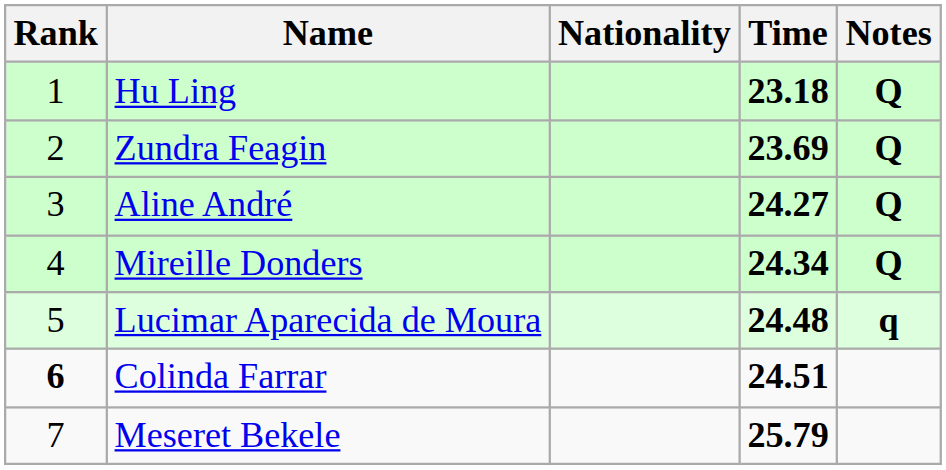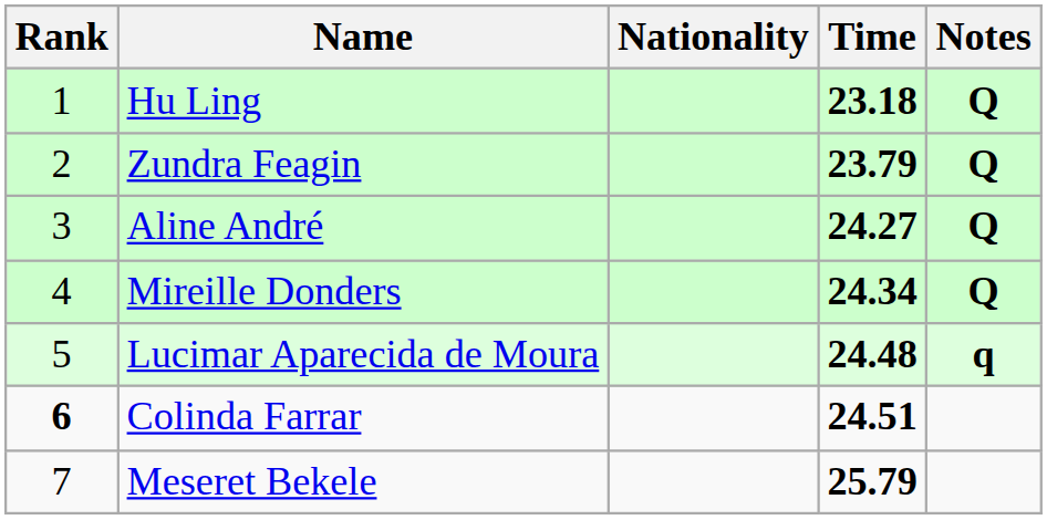Zundra Feagin | Time: 23.69 -> 23.79
